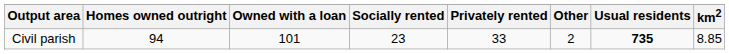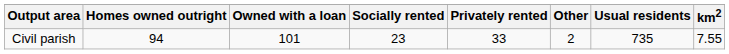Civil parish | Usual residents: bold -> normal
Civil parish | km2: 8.85 -> 7.55
